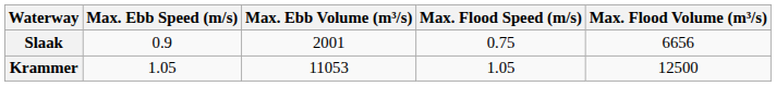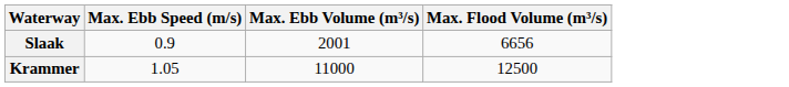- column: Max. Flood Speed (m/s) | 0.75 | 1.05
Krammer | Max. Ebb Volume (m³/s): 11053 -> 11000
